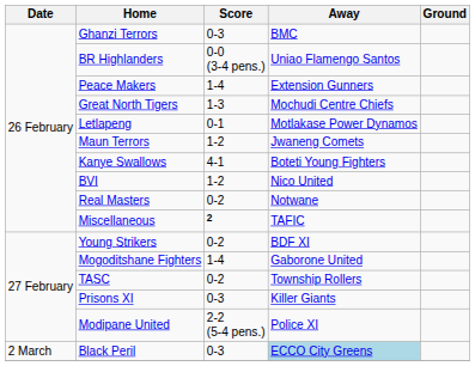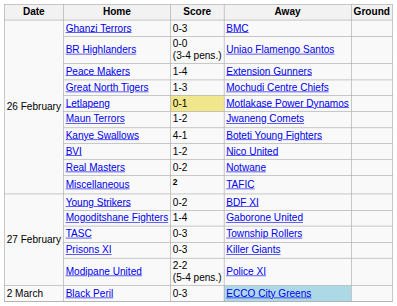Letlapeng | Score: no background -> khaki background
TASC | Score: 0-2 -> 0-3
